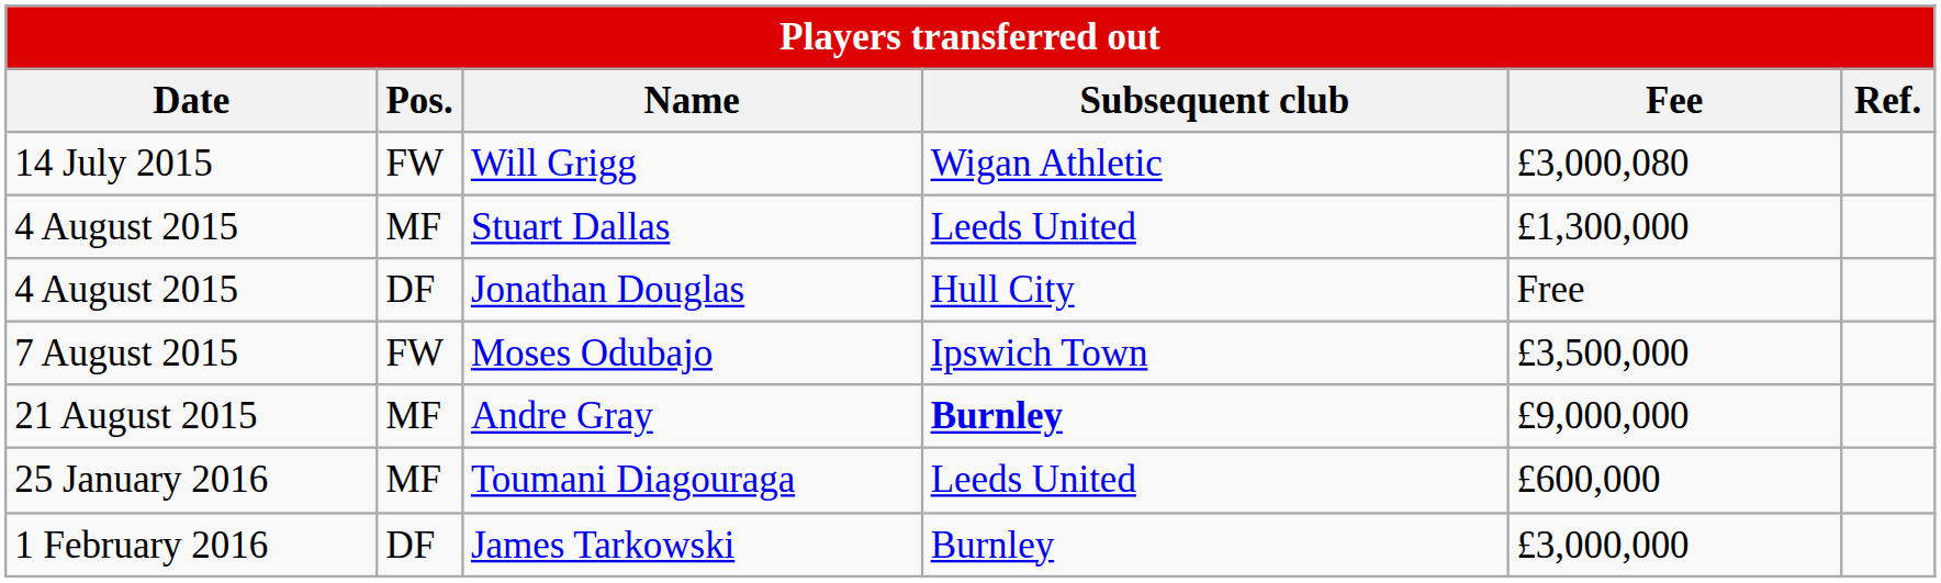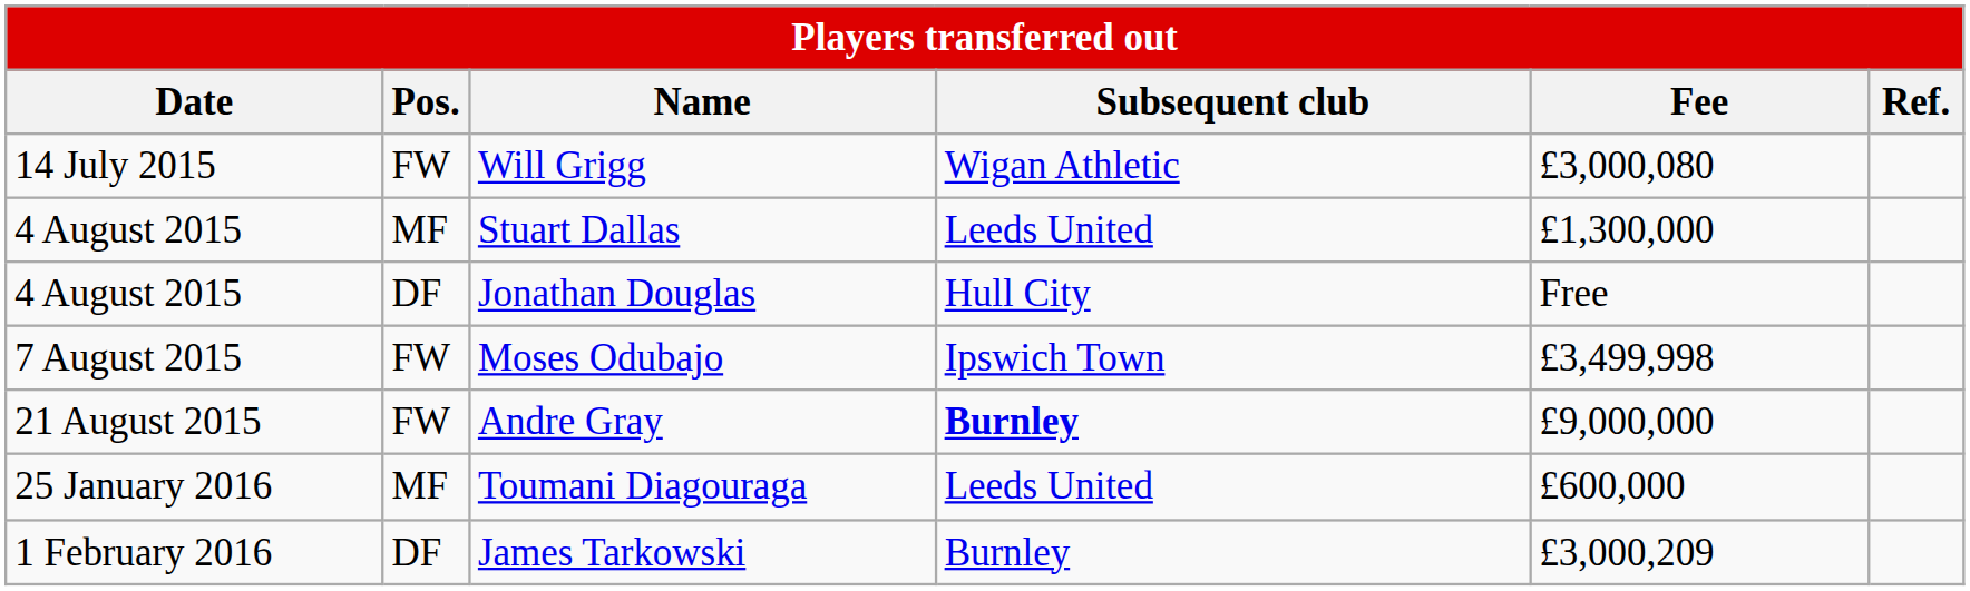Moses Odubajo | Fee: £3,500,000 -> £3,499,998
Andre Gray | Pos.: MF -> FW
James Tarkowski | Fee: £3,000,000 -> £3,000,209
